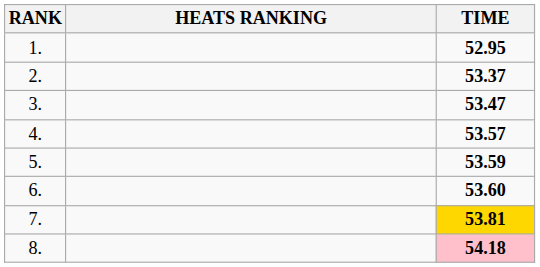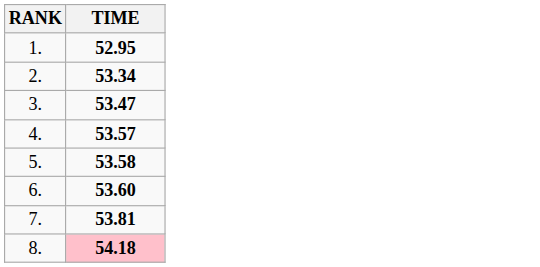- column: HEATS RANKING
2. | TIME: 53.37 -> 53.34
5. | TIME: 53.59 -> 53.58
7. | TIME: gold background -> no background
